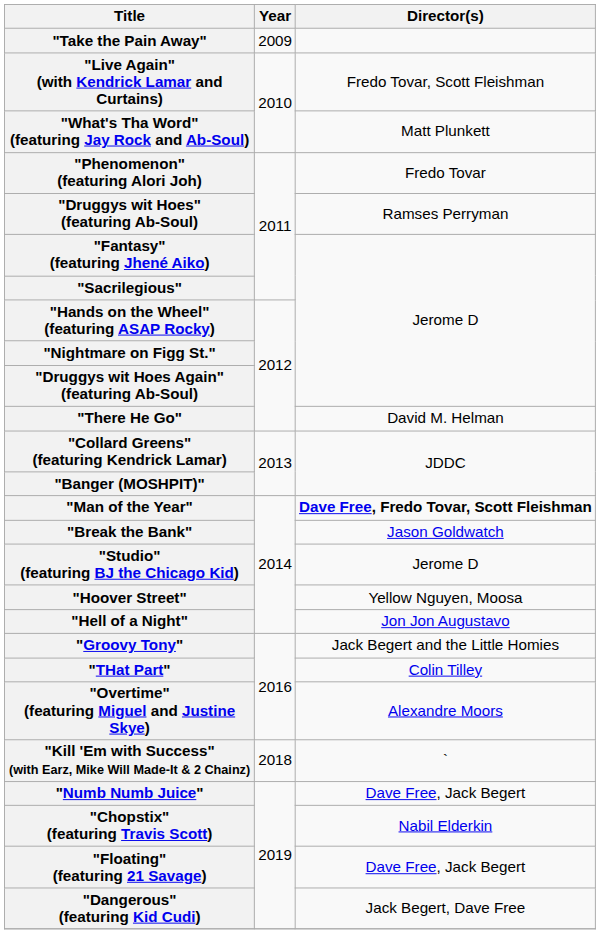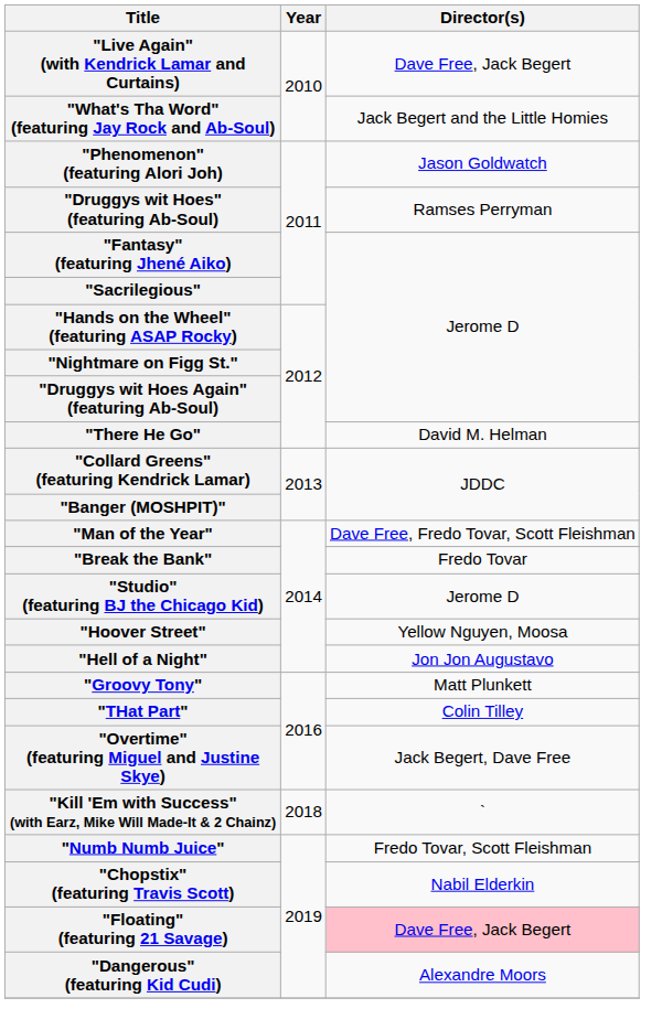- row: "Take the Pain Away" | 2009
"Live Again" (with Kendrick Lamar and Curtains) | Director(s): Fredo Tovar, Scott Fleishman -> Dave Free, Jack Begert
"What's Tha Word" (featuring Jay Rock and Ab-Soul) | Director(s): Matt Plunkett -> Jack Begert and the Little Homies
"Phenomenon" (featuring Alori Joh) | Director(s): Fredo Tovar -> Jason Goldwatch
"Man of the Year" | Director(s): bold -> normal
"Break the Bank" | Director(s): Jason Goldwatch -> Fredo Tovar
"Groovy Tony" | Director(s): Jack Begert and the Little Homies -> Matt Plunkett
"Overtime" (featuring Miguel and Justine Skye) | Director(s): Alexandre Moors -> Jack Begert, Dave Free
"Numb Numb Juice" | Director(s): Dave Free, Jack Begert -> Fredo Tovar, Scott Fleishman
"Floating" (featuring 21 Savage) | Director(s): no background -> pink background
"Dangerous" (featuring Kid Cudi) | Director(s): Jack Begert, Dave Free -> Alexandre Moors
